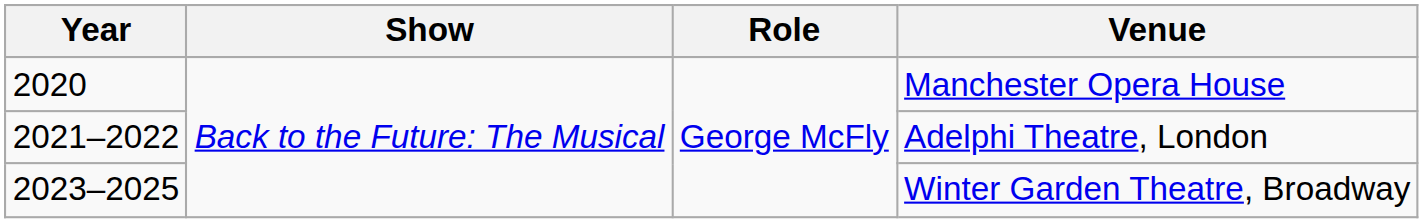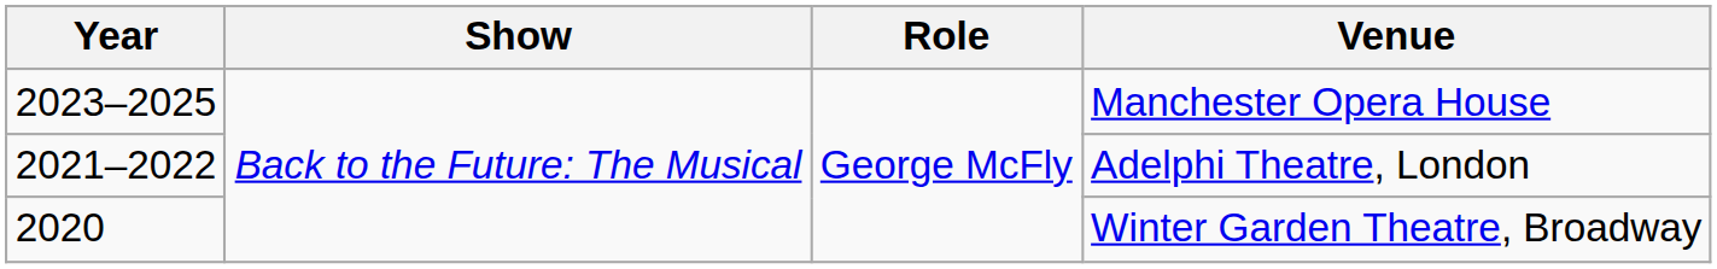Manchester Opera House | Year: 2020 -> 2023–2025
Winter Garden Theatre, Broadway | Year: 2023–2025 -> 2020
